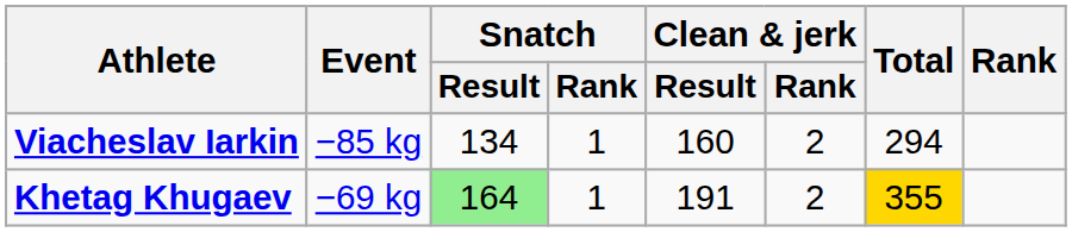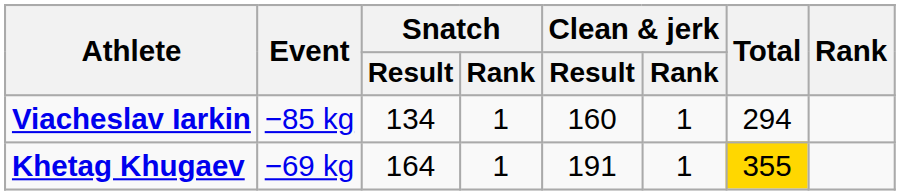Viacheslav Iarkin | Clean & jerk / Rank: 2 -> 1
Khetag Khugaev | Snatch / Result: lightgreen background -> no background
Khetag Khugaev | Clean & jerk / Rank: 2 -> 1
